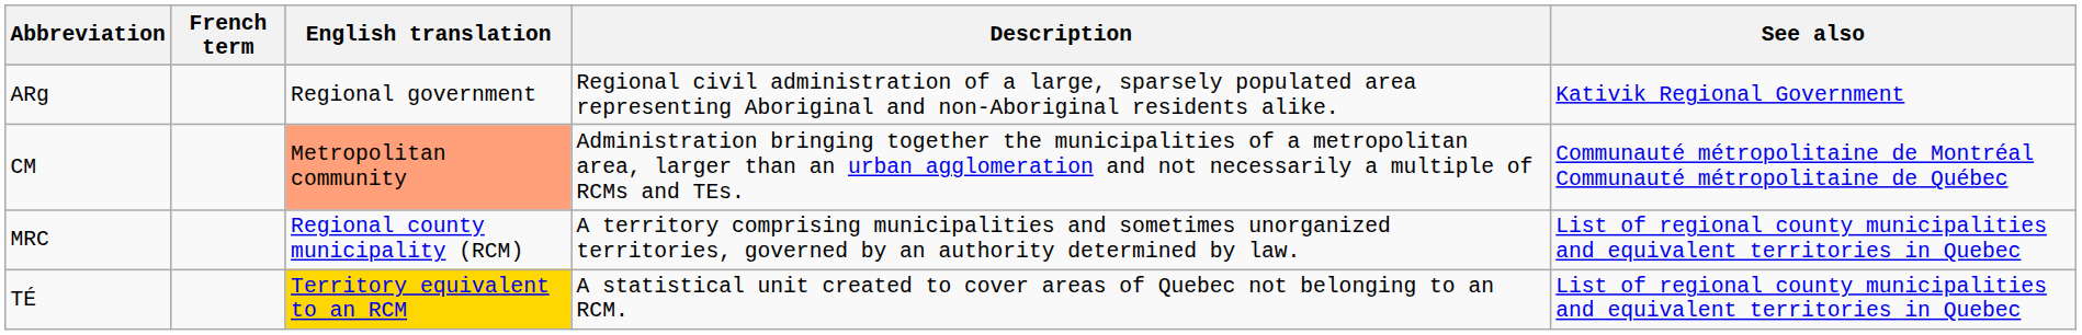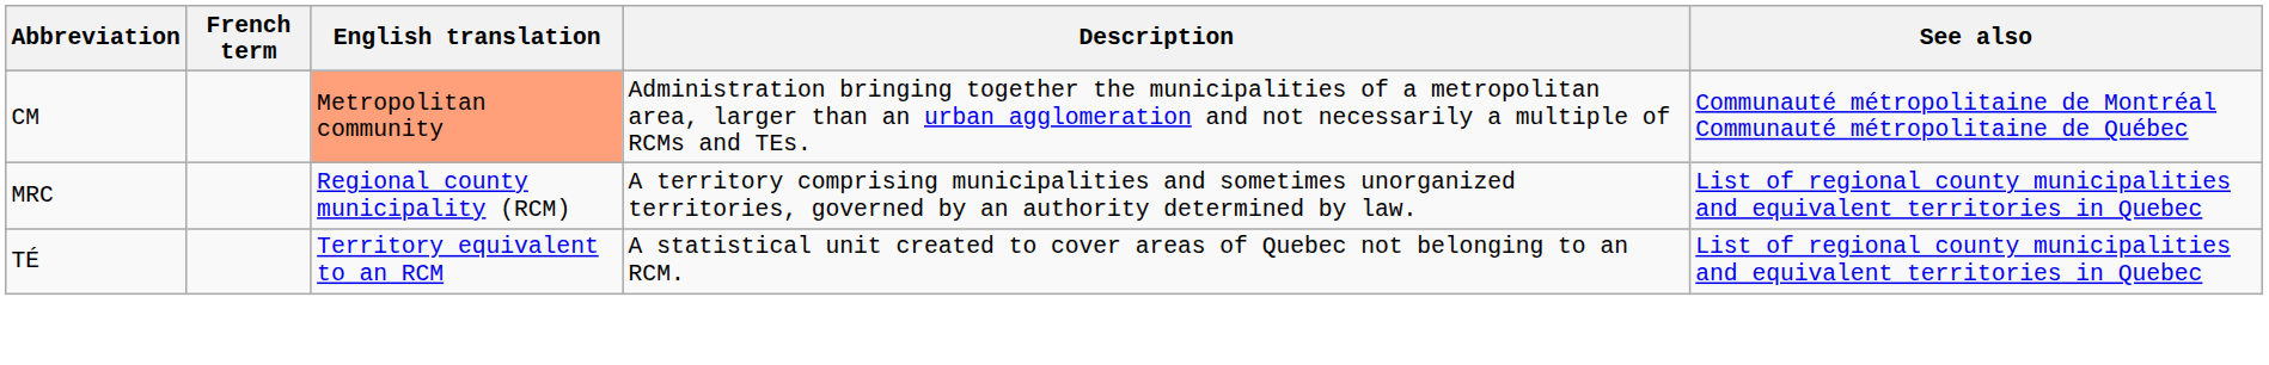- row: ARg | Regional government | Regional civil administration of a large, sparsely populated area representing Aboriginal and non-Aboriginal residents alike. | Kativik Regional Government
TÉ | English translation: gold background -> no background
